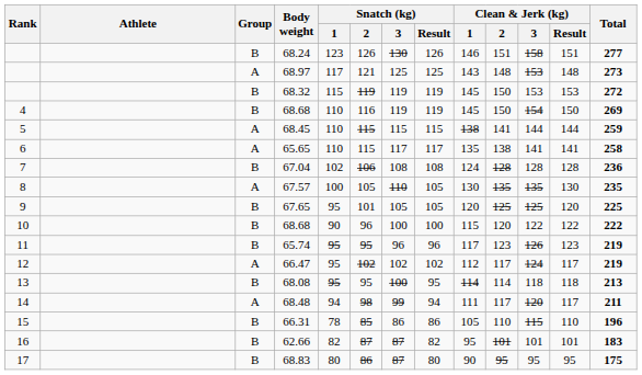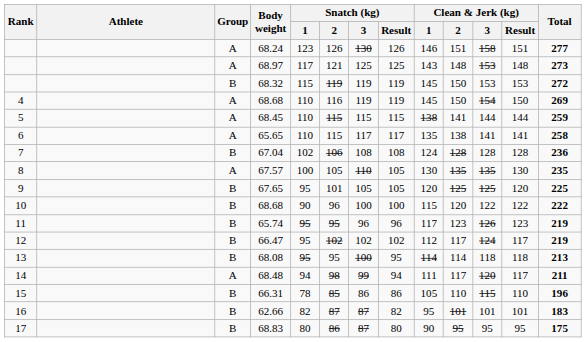68.24 | Group: B -> A
4 / 68.68 | Group: B -> A
66.47 | Group: A -> B
